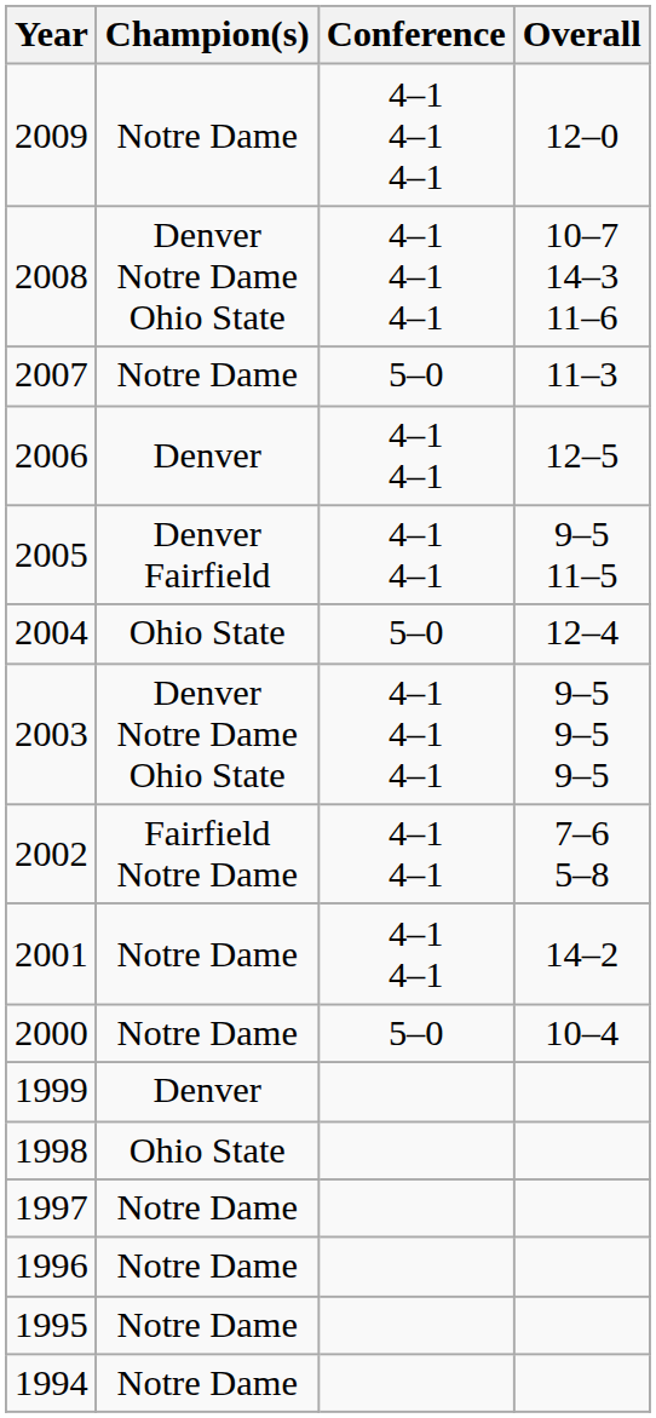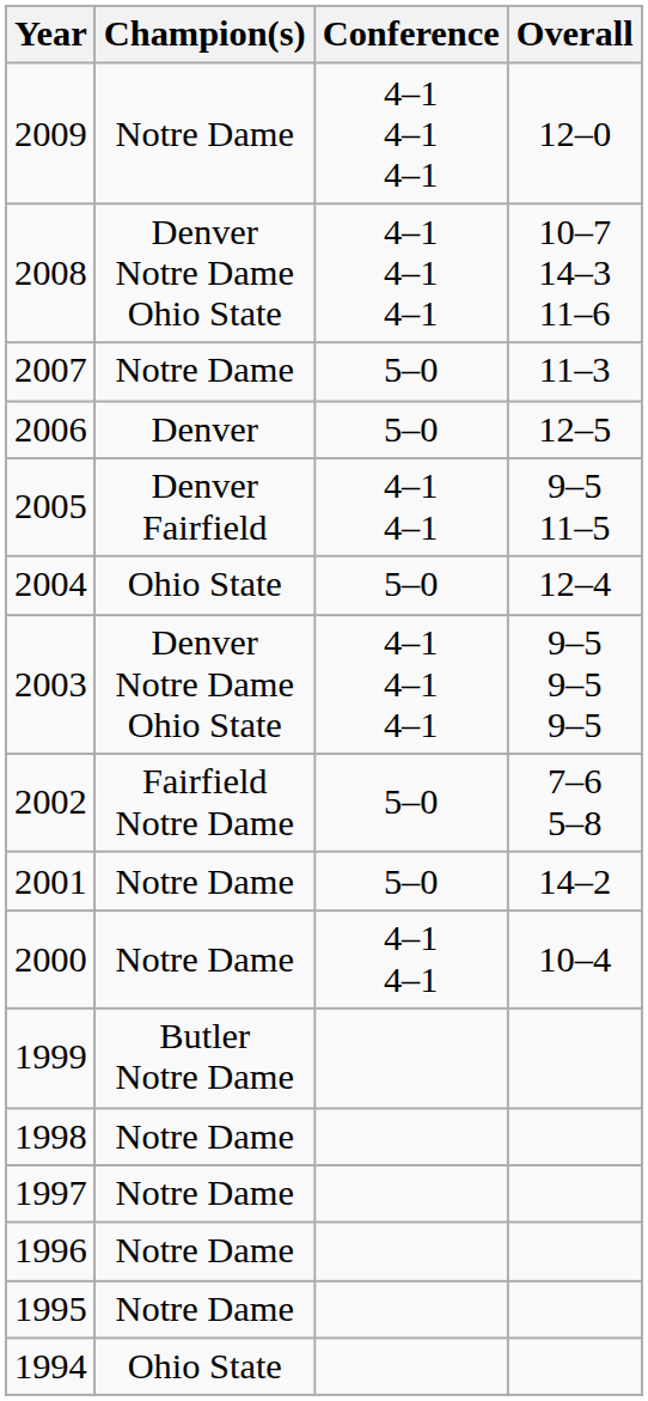2006 | Conference: 4–1 4–1 -> 5–0
2002 | Conference: 4–1 4–1 -> 5–0
2001 | Conference: 4–1 4–1 -> 5–0
2000 | Conference: 5–0 -> 4–1 4–1
1999 | Champion(s): Denver -> Butler Notre Dame
1998 | Champion(s): Ohio State -> Notre Dame
1994 | Champion(s): Notre Dame -> Ohio State
